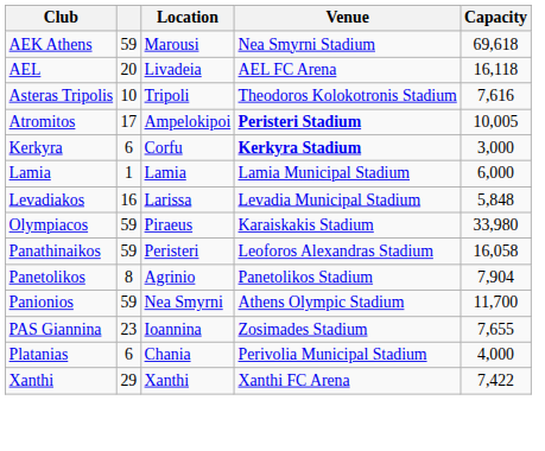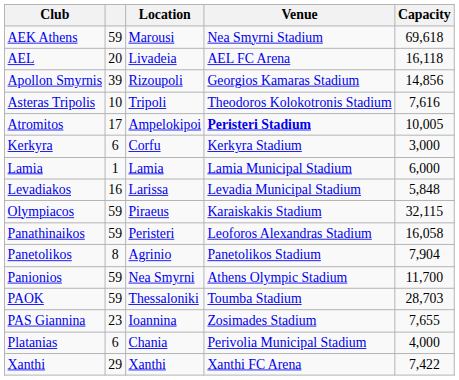+ row: Apollon Smyrnis | 39 | Rizoupoli | Georgios Kamaras Stadium | 14,856
Kerkyra | Venue: bold -> normal
Olympiacos | Capacity: 33,980 -> 32,115
+ row: PAOK | 59 | Thessaloniki | Toumba Stadium | 28,703
